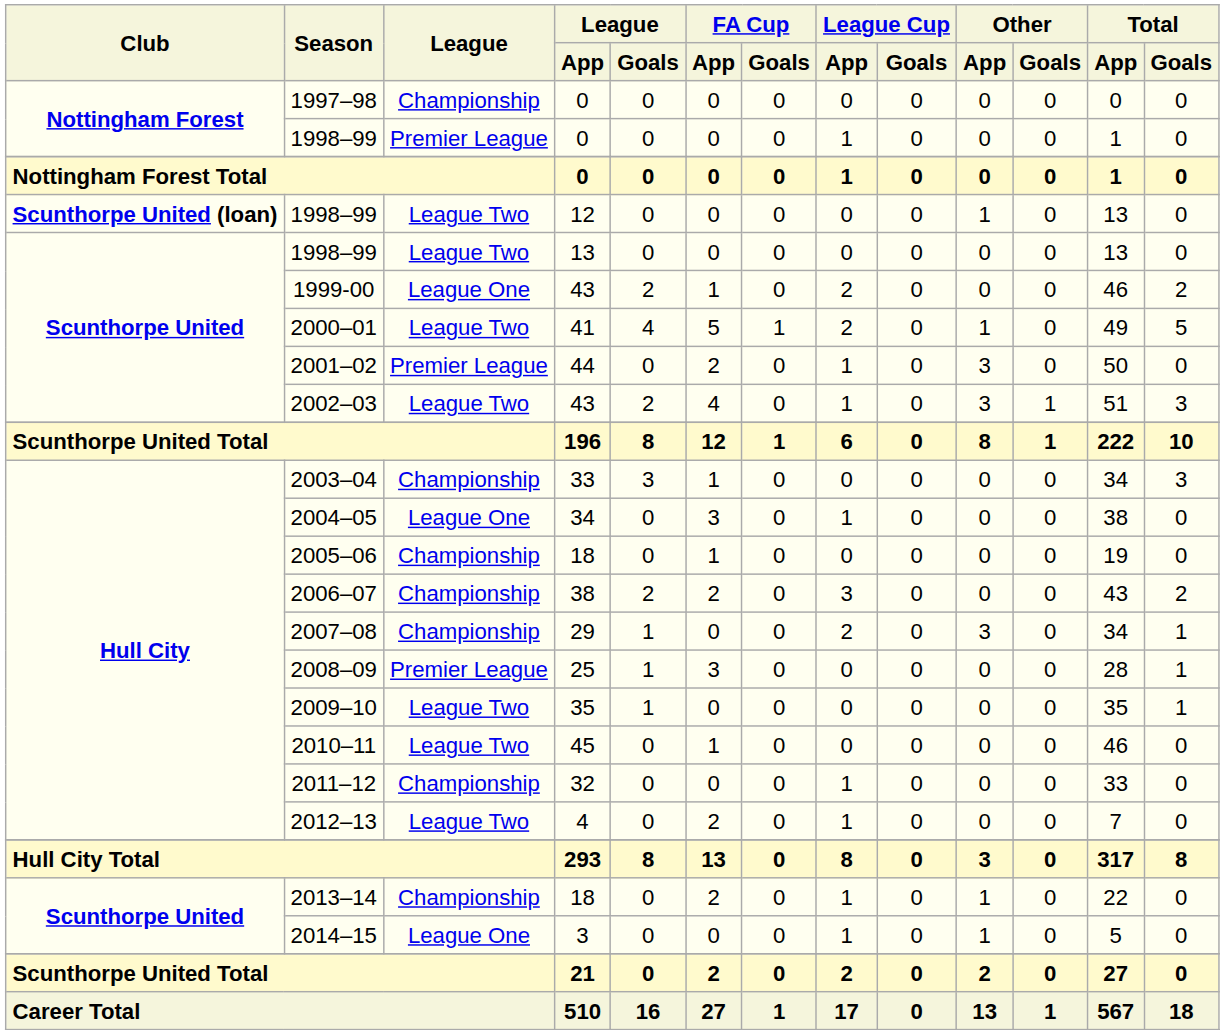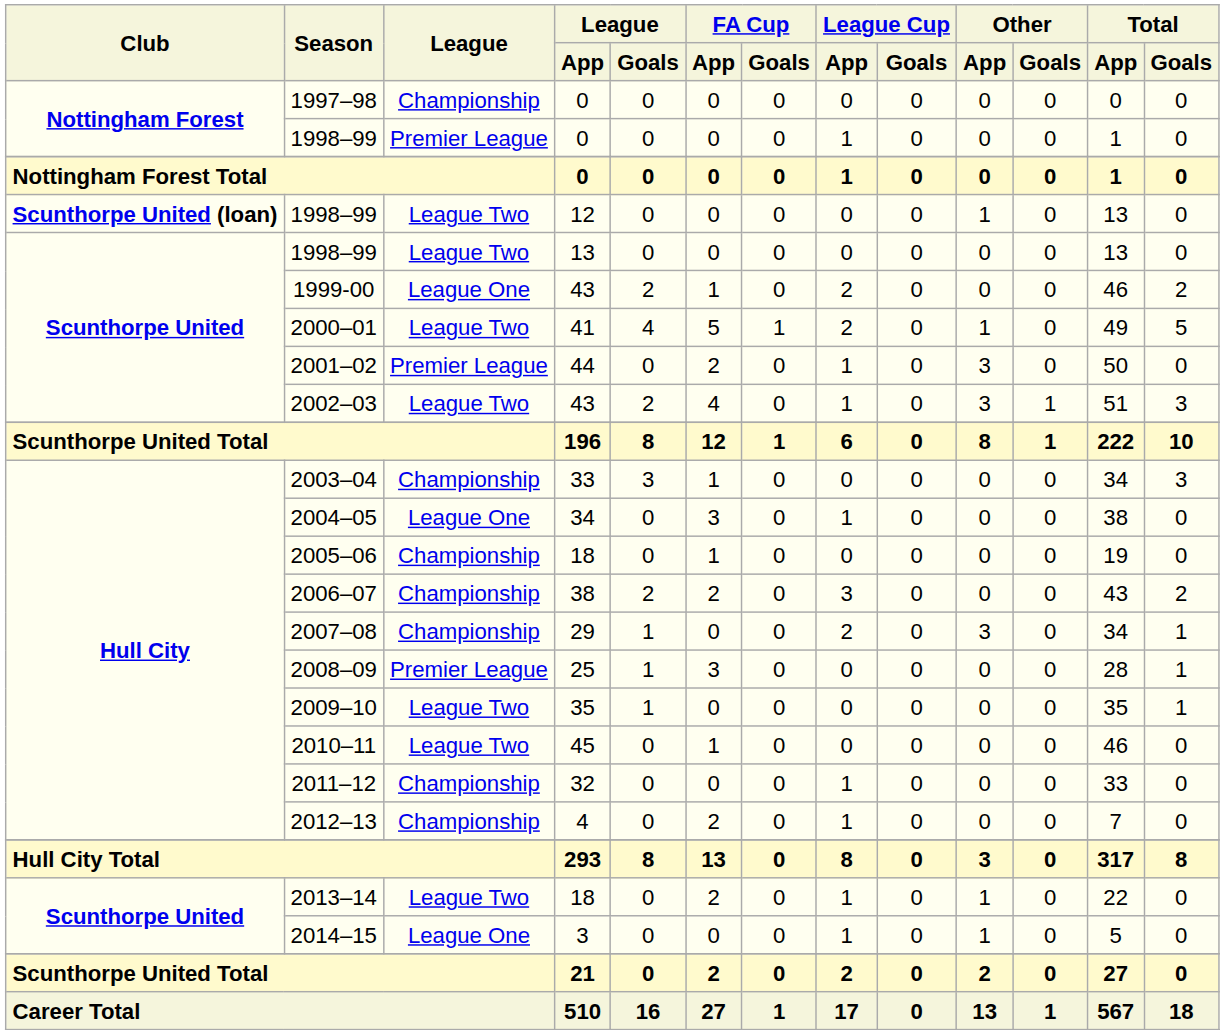2012–13 | League: League Two -> Championship
2013–14 | League: Championship -> League Two
